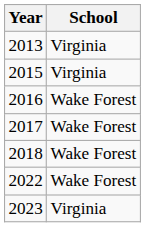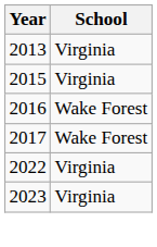- row: 2018 | Wake Forest
2022 | School: Wake Forest -> Virginia
